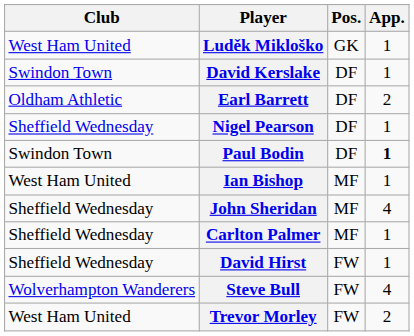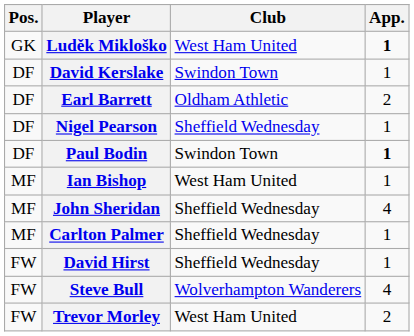columns swapped: Pos. <-> Club
Luděk Mikloško | App.: normal -> bold
